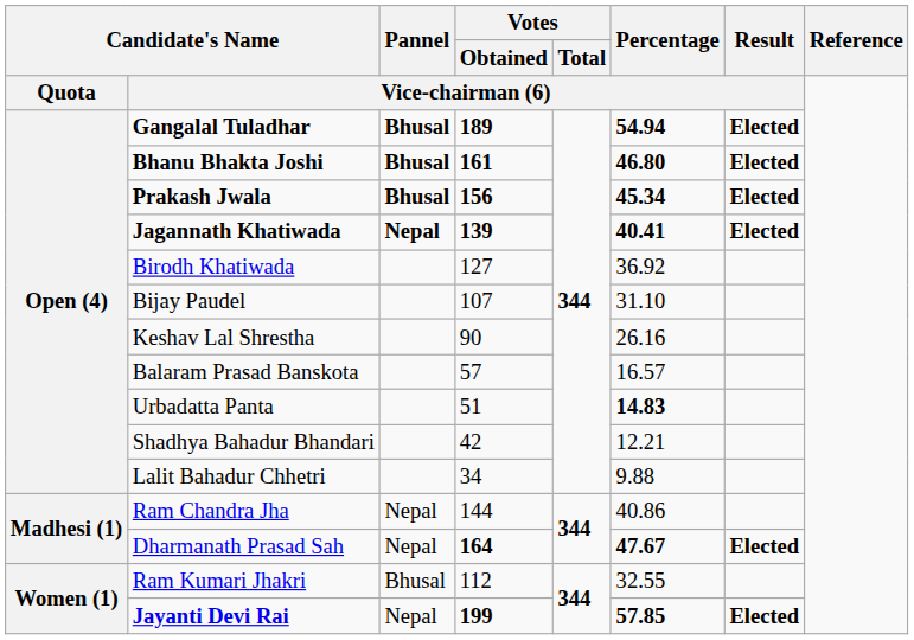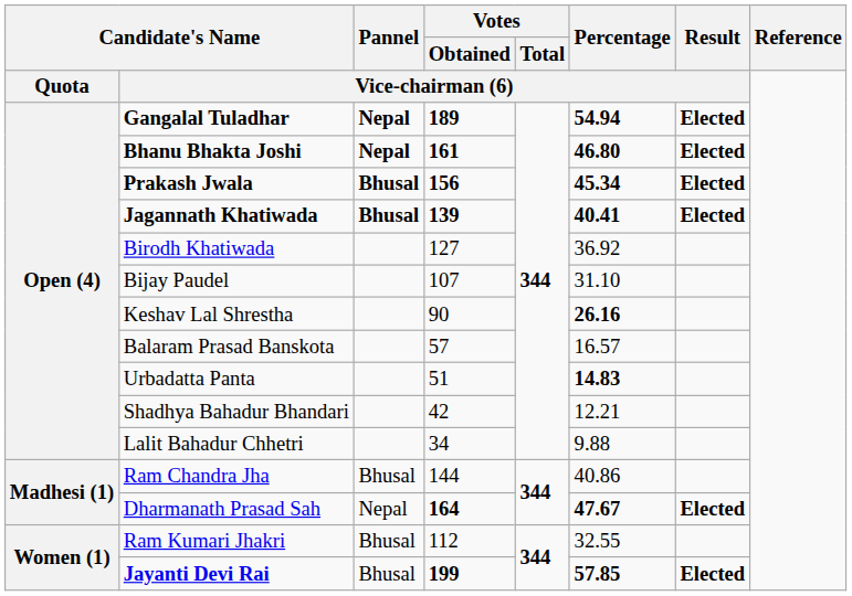Gangalal Tuladhar | Pannel: Bhusal -> Nepal
Bhanu Bhakta Joshi | Pannel: Bhusal -> Nepal
Jagannath Khatiwada | Pannel: Nepal -> Bhusal
Keshav Lal Shrestha | Percentage: normal -> bold
Ram Chandra Jha | Pannel: Nepal -> Bhusal
Jayanti Devi Rai | Pannel: Nepal -> Bhusal
